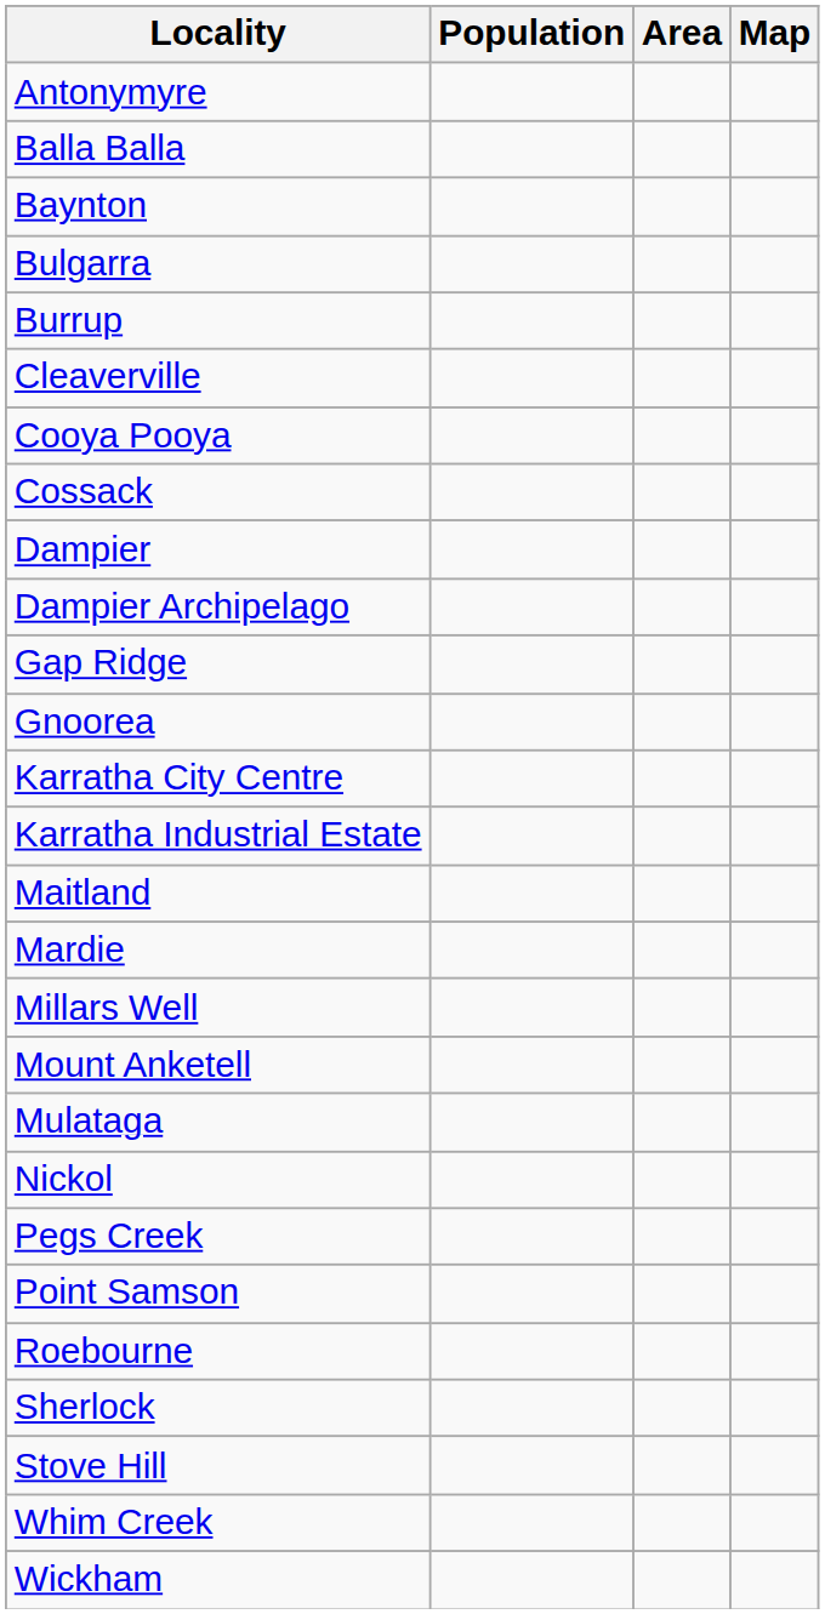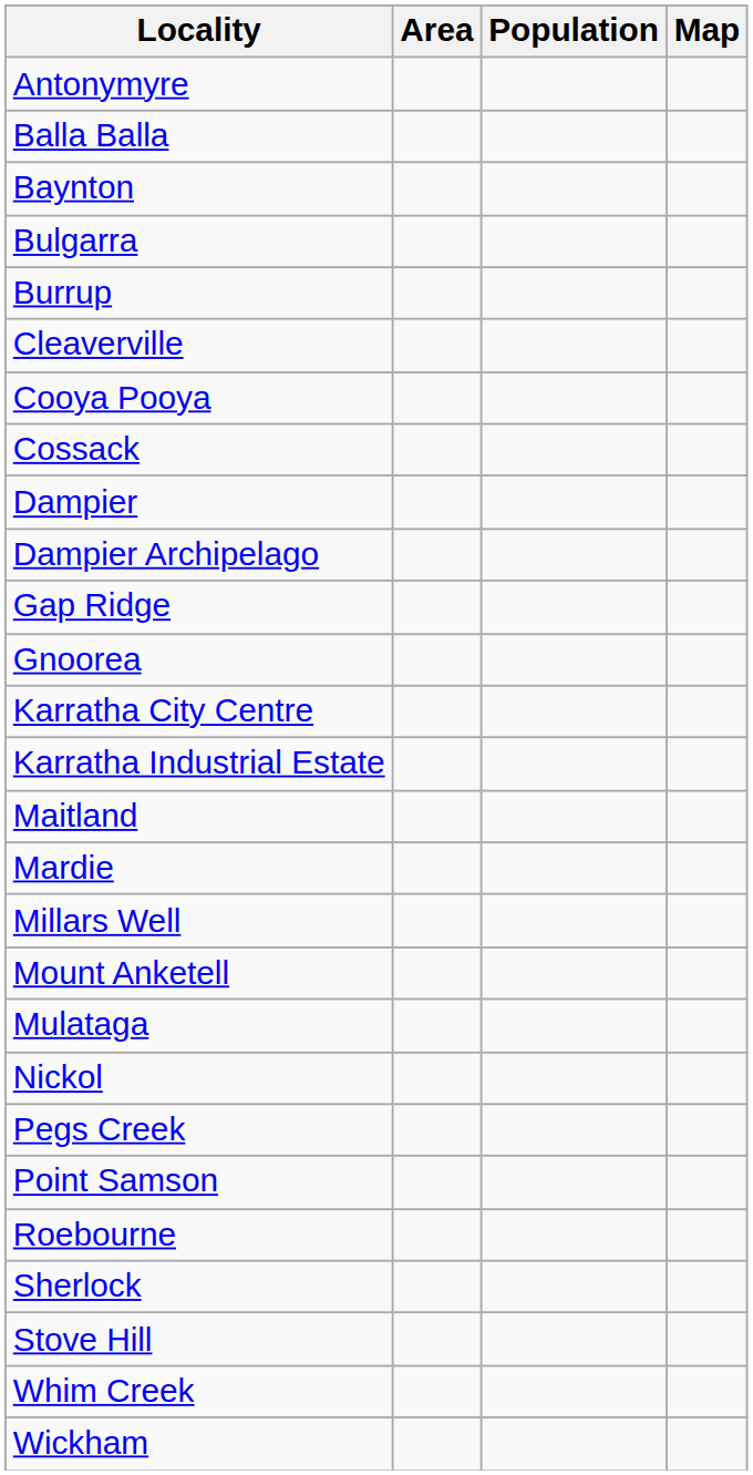columns swapped: Population <-> Area
